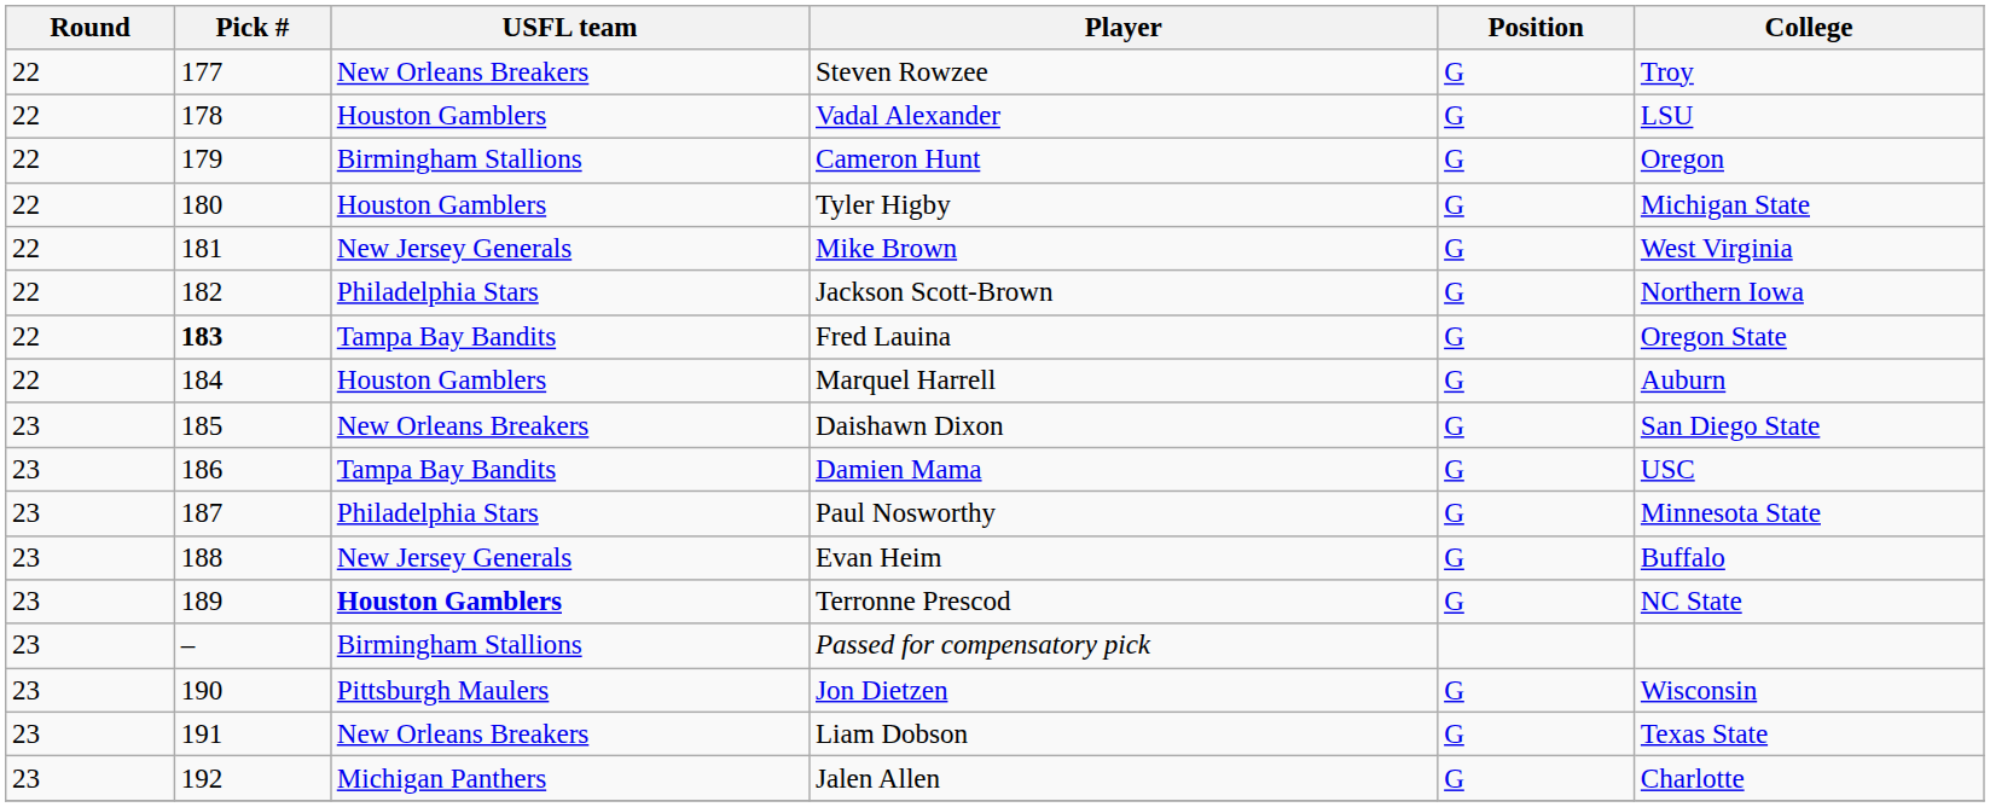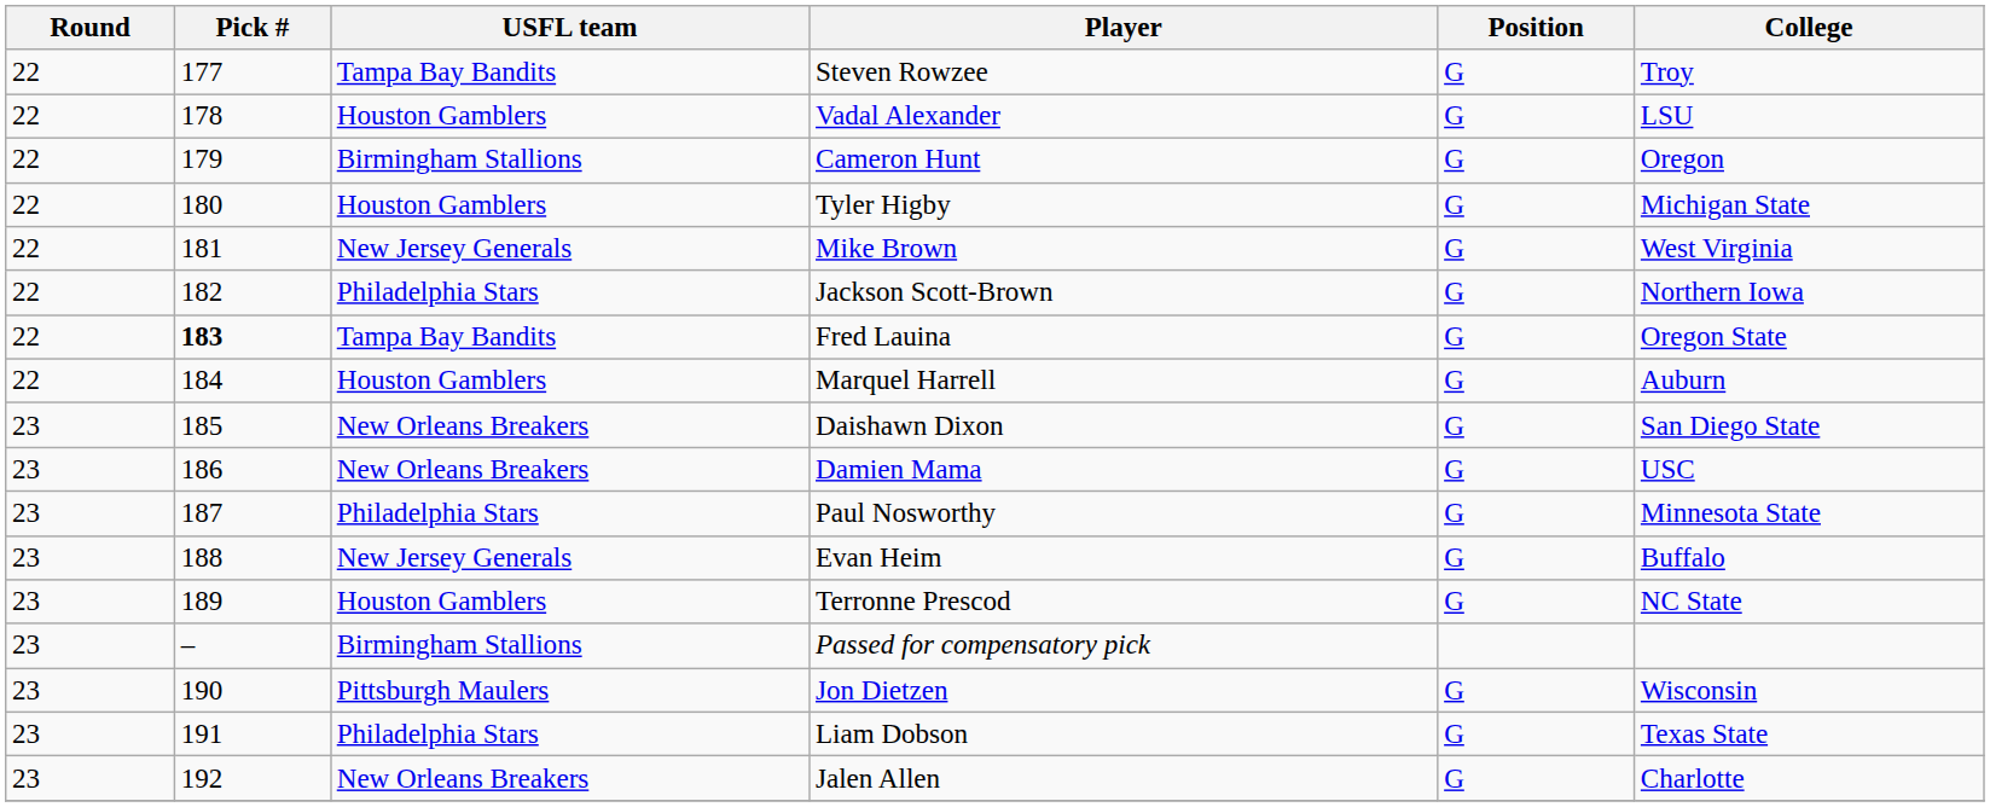Steven Rowzee | USFL team: New Orleans Breakers -> Tampa Bay Bandits
Damien Mama | USFL team: Tampa Bay Bandits -> New Orleans Breakers
Terronne Prescod | USFL team: bold -> normal
Liam Dobson | USFL team: New Orleans Breakers -> Philadelphia Stars
Jalen Allen | USFL team: Michigan Panthers -> New Orleans Breakers
